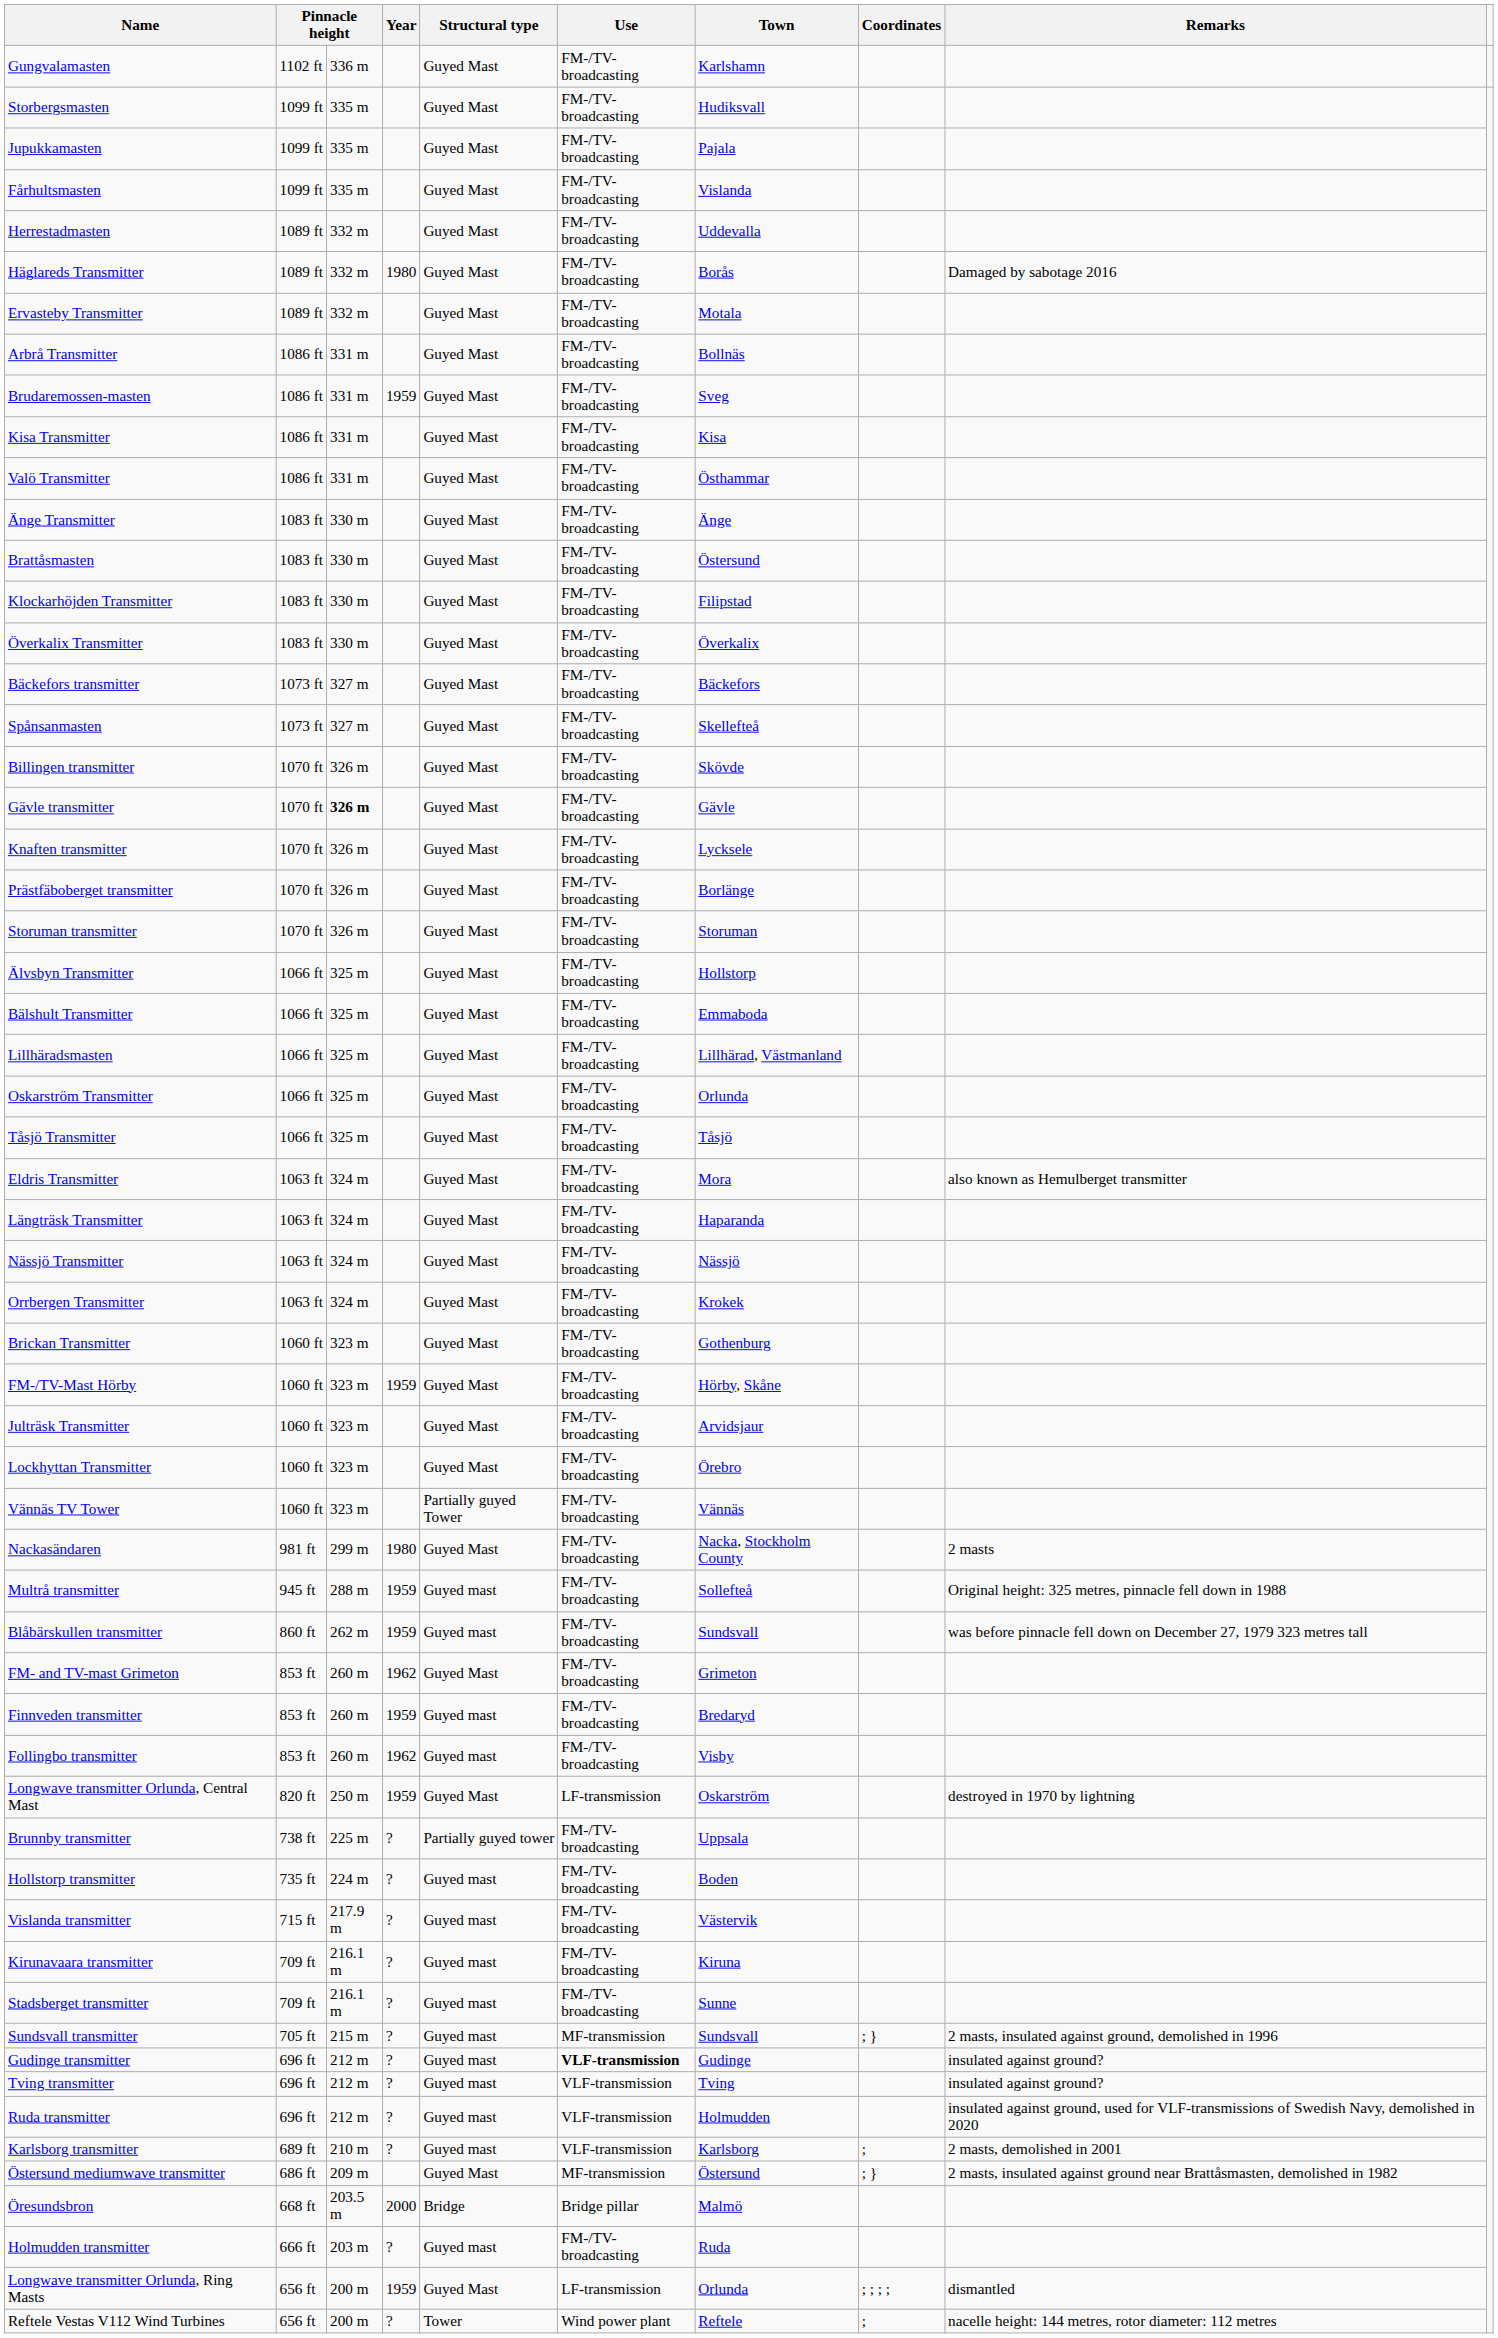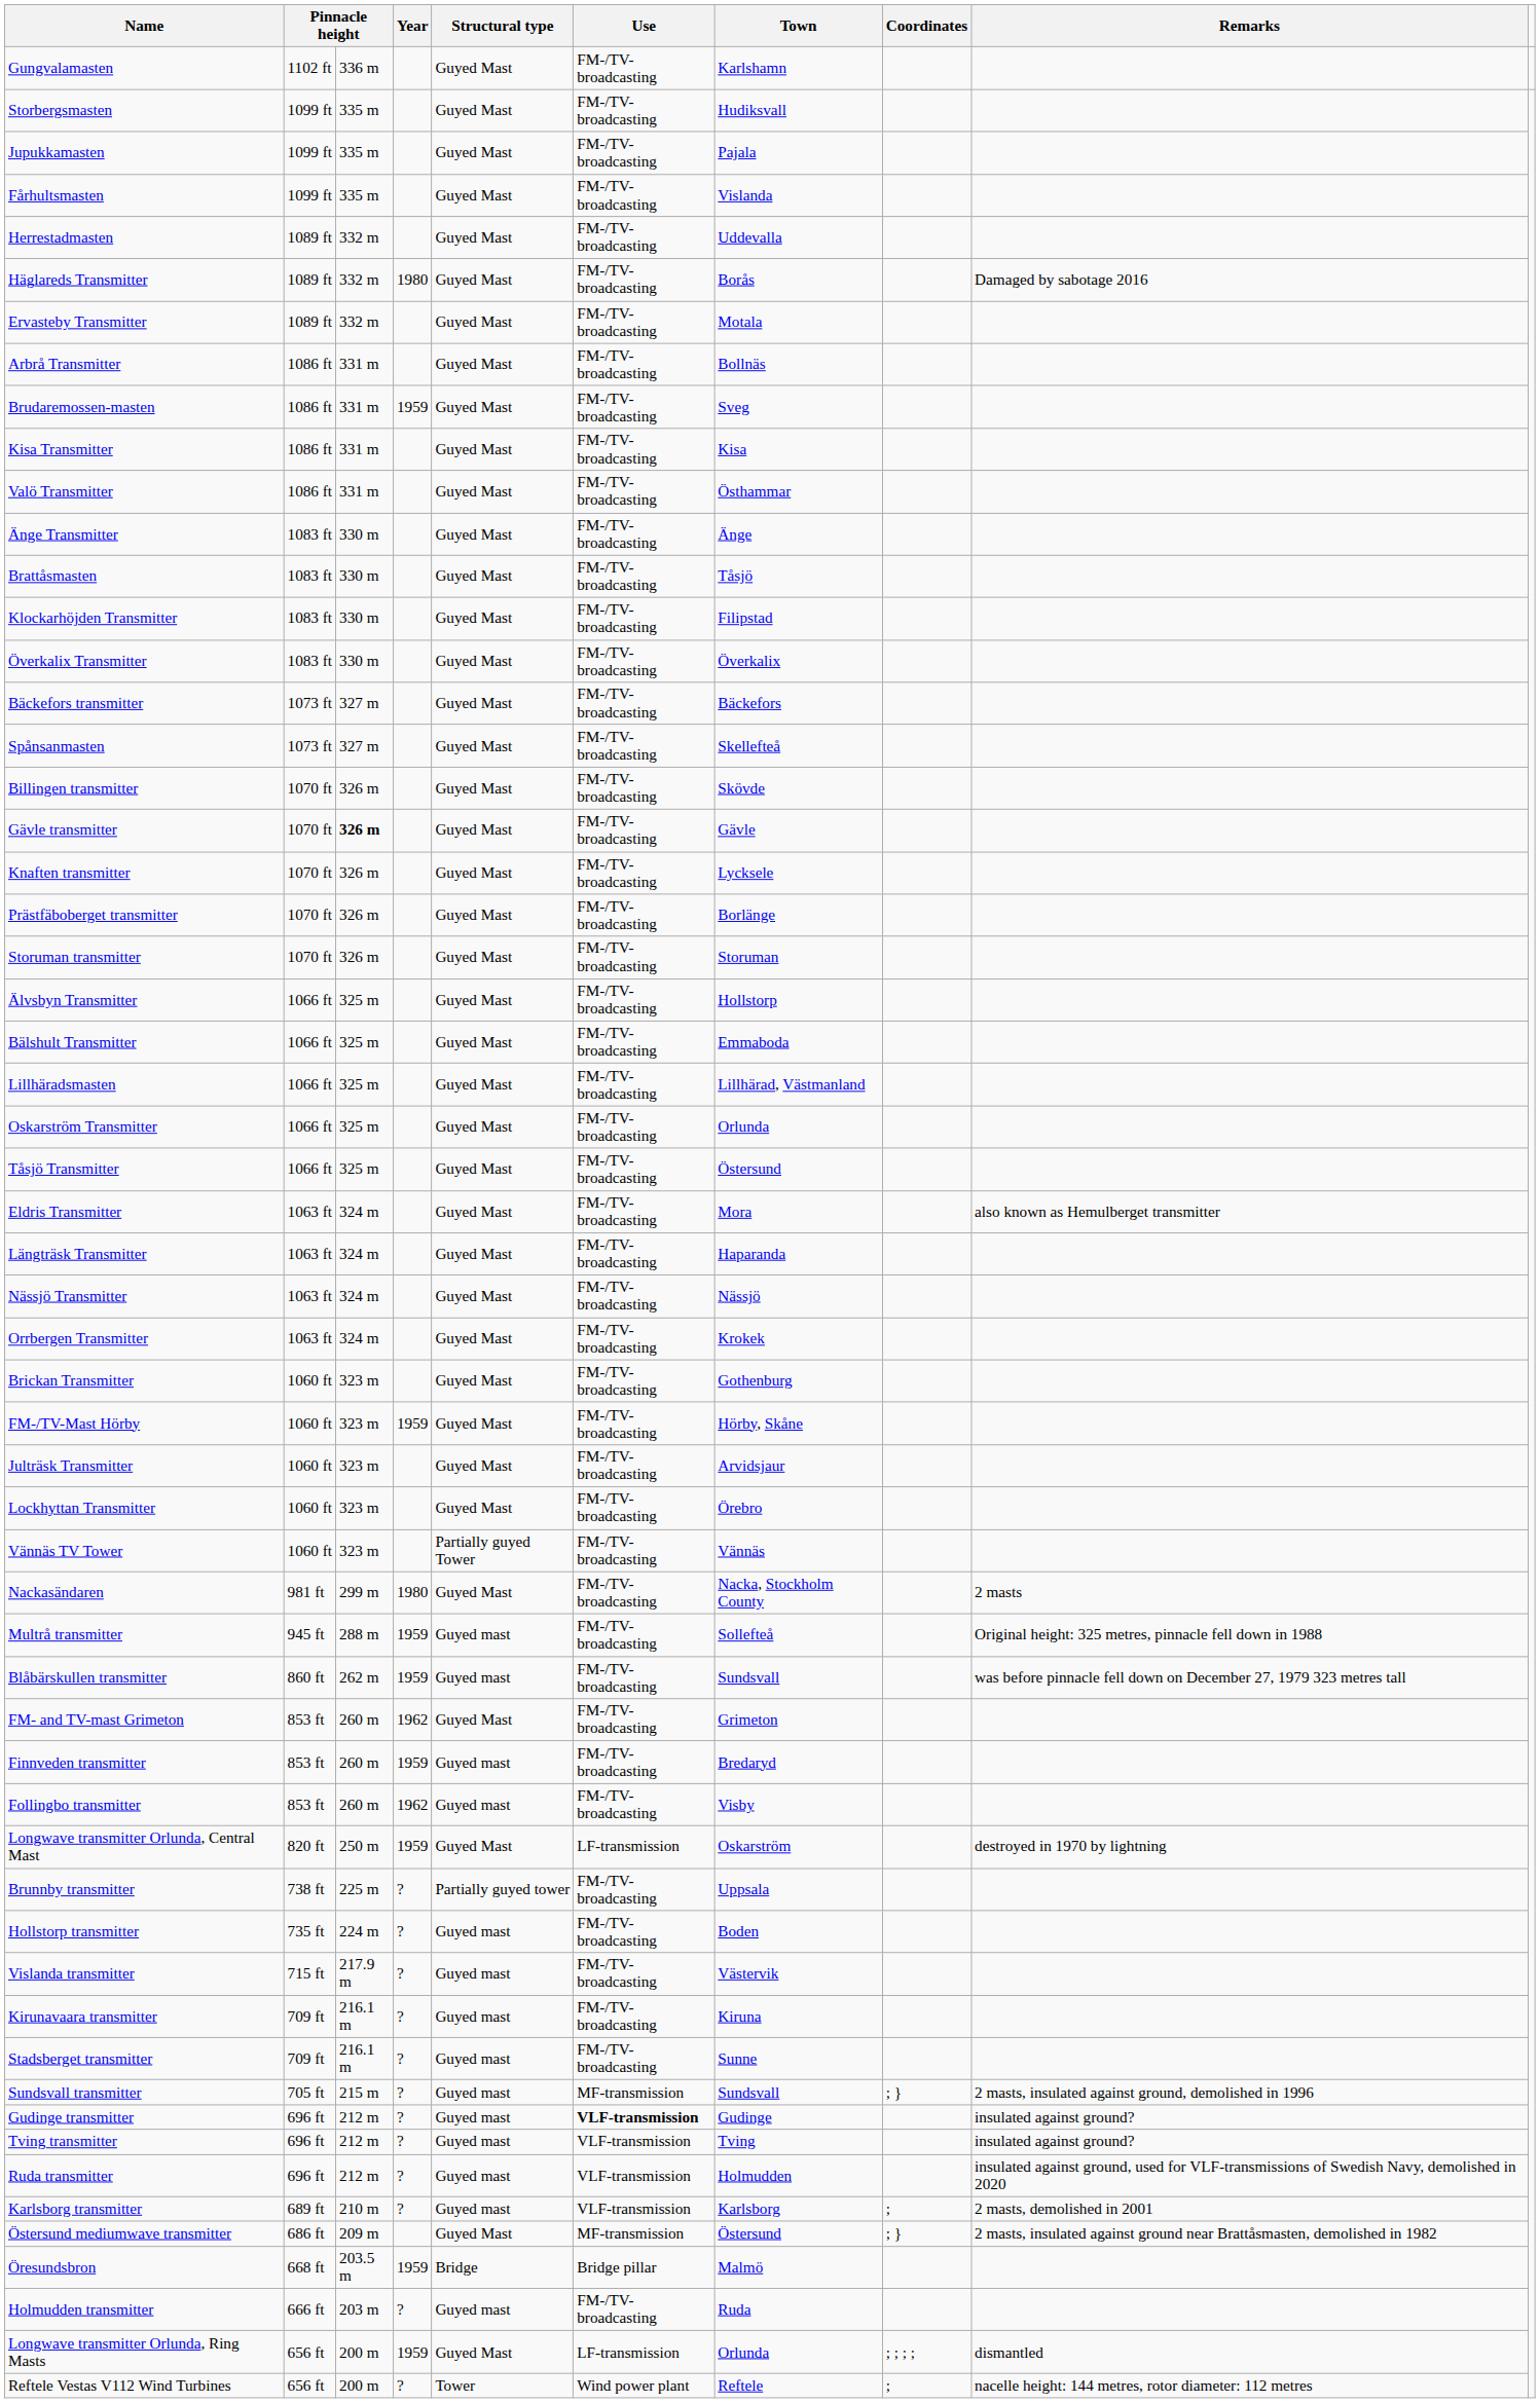Brattåsmasten | Town: Östersund -> Tåsjö
Tåsjö Transmitter | Town: Tåsjö -> Östersund
Öresundsbron | Year: 2000 -> 1959
